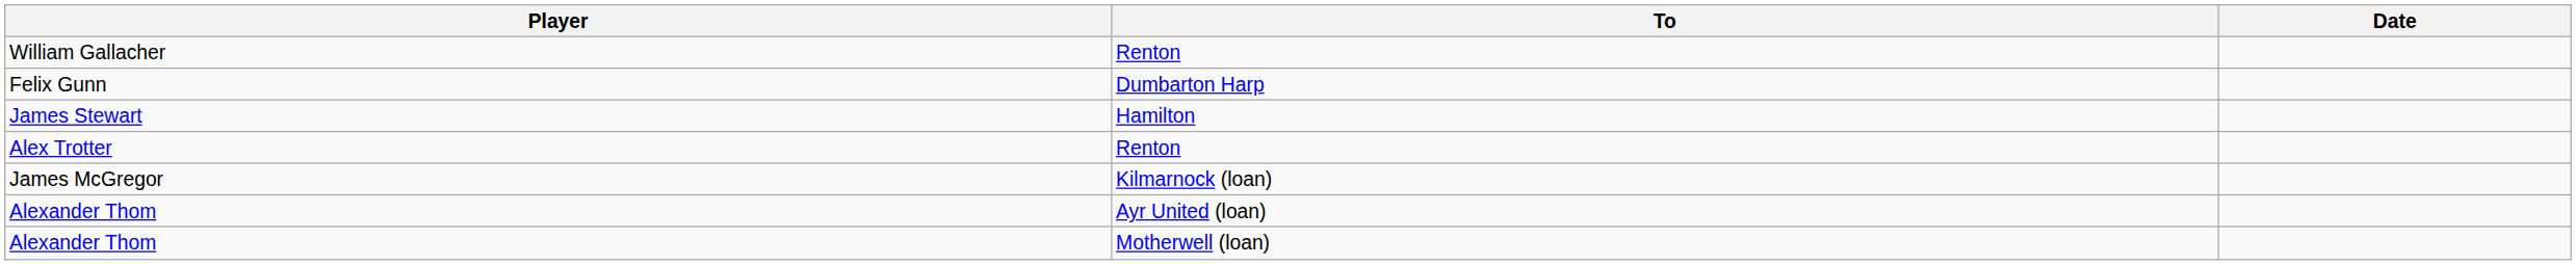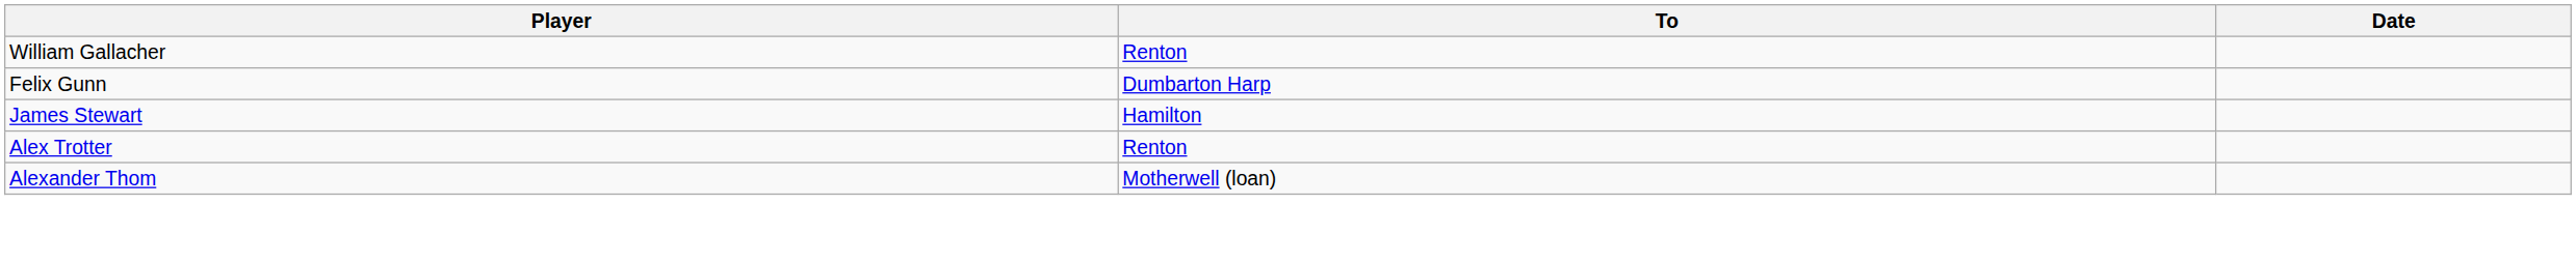- row: James McGregor | Kilmarnock (loan)
- row: Alexander Thom | Ayr United (loan)
